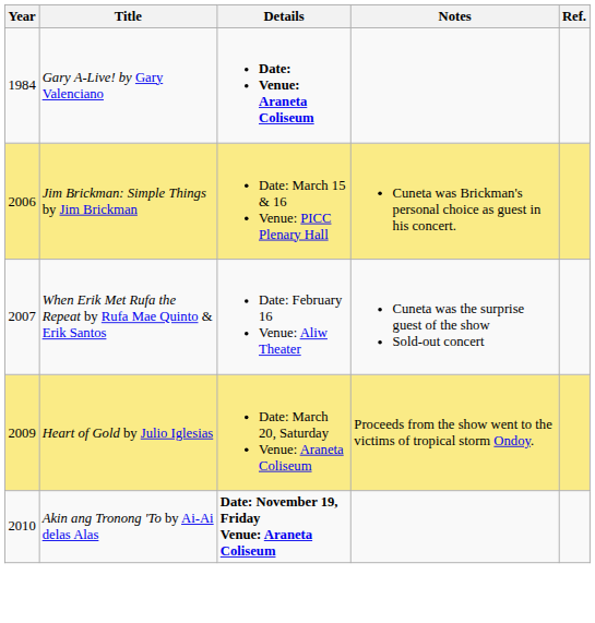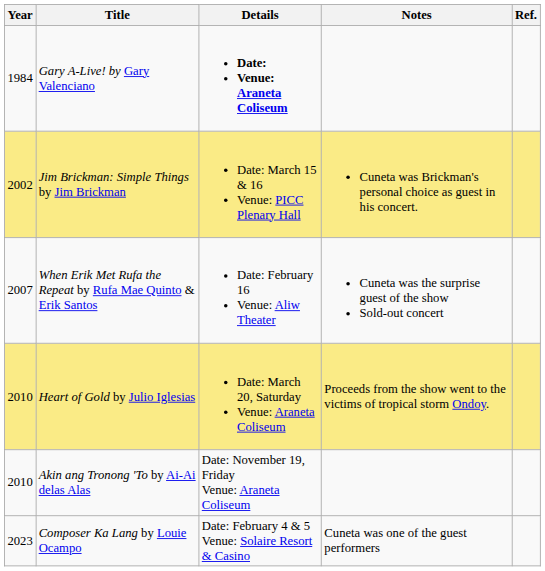Jim Brickman: Simple Things by Jim Brickman | Year: 2006 -> 2002
Heart of Gold by Julio Iglesias | Year: 2009 -> 2010
Akin ang Tronong 'To by Ai-Ai delas Alas | Details: bold -> normal
+ row: 2023 | Composer Ka Lang by Louie Ocampo | Date: February 4 & 5 Venue: Solaire Resort & Casino | Cuneta was one of the guest performers
